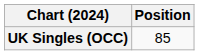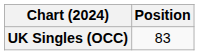UK Singles (OCC) | Position: 85 -> 83
